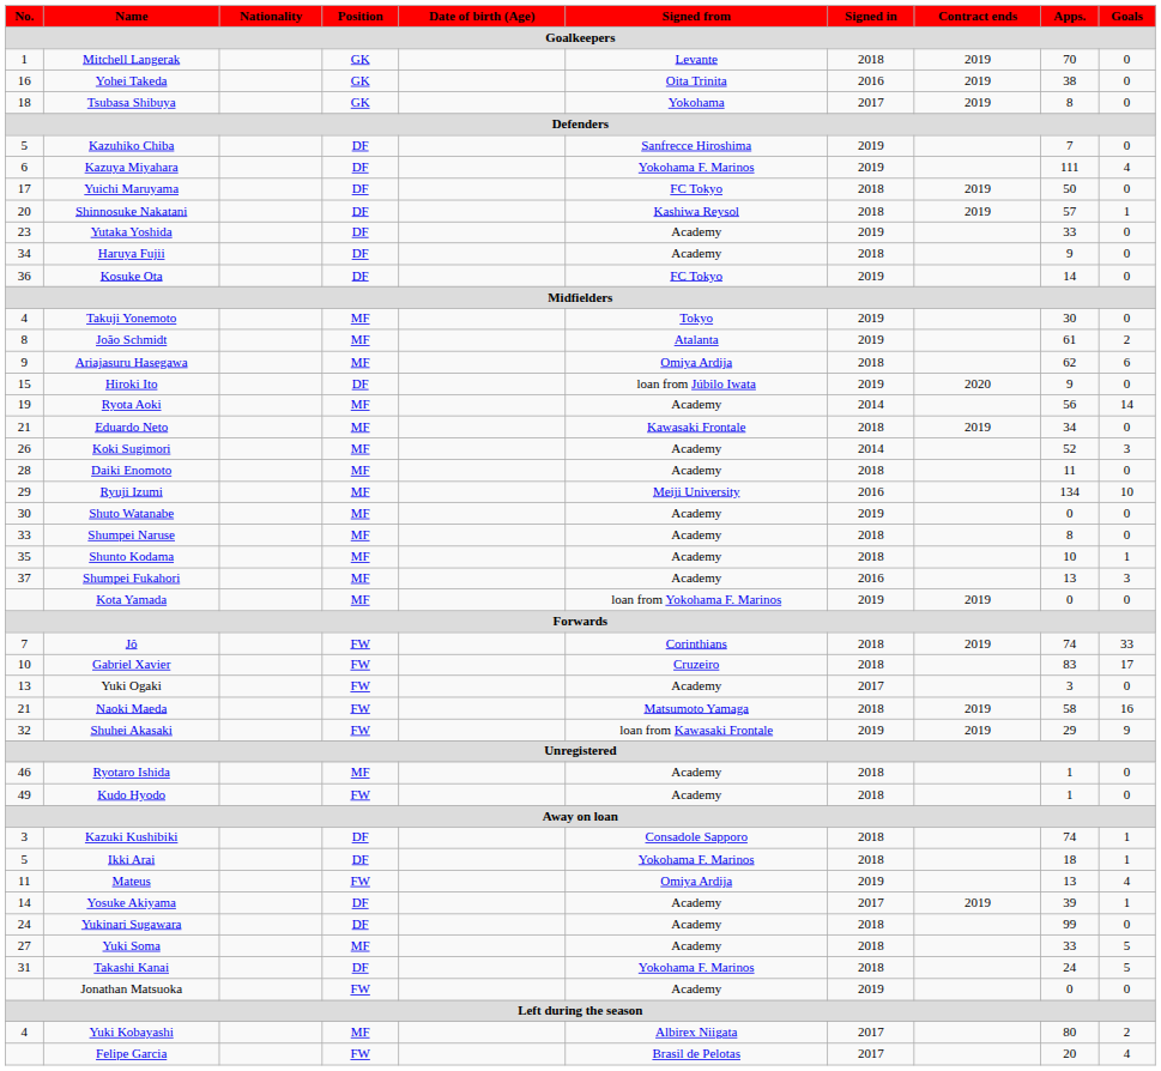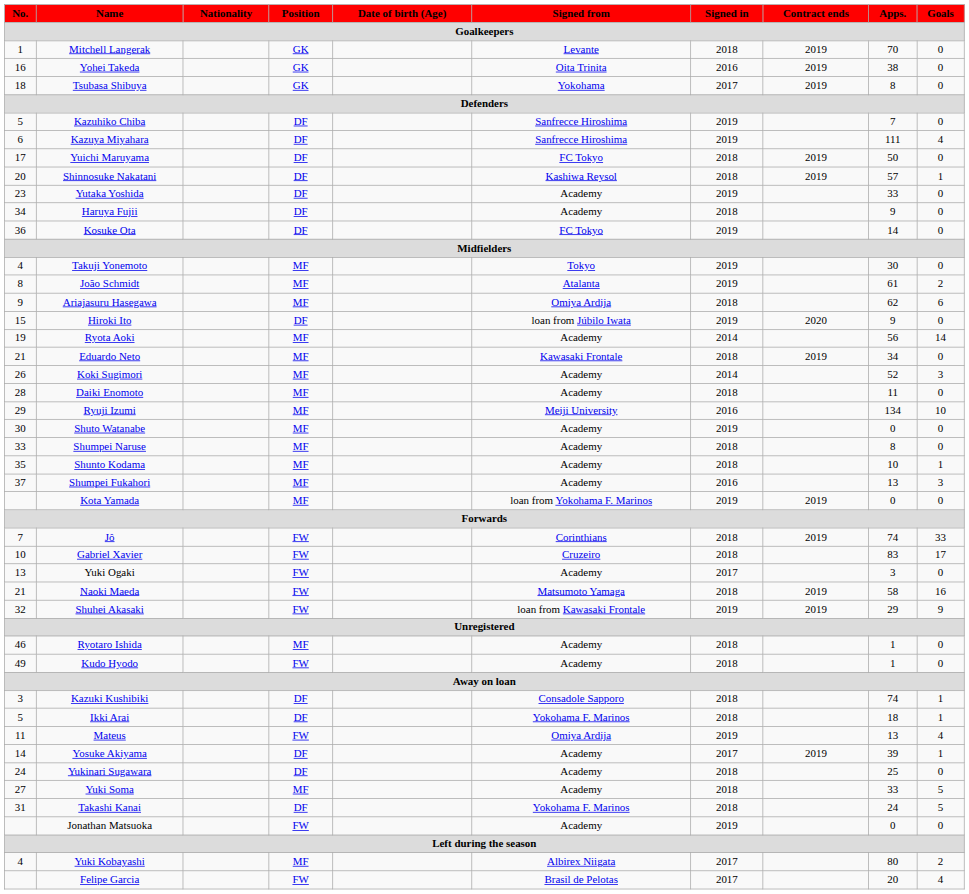Kazuya Miyahara | Signed from: Yokohama F. Marinos -> Sanfrecce Hiroshima
Yukinari Sugawara | Apps.: 99 -> 25
